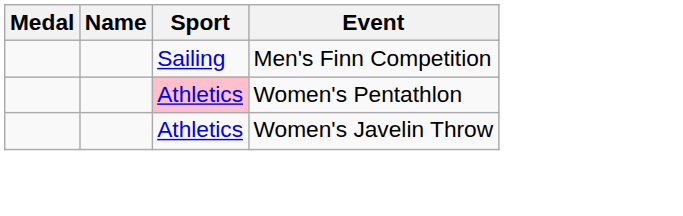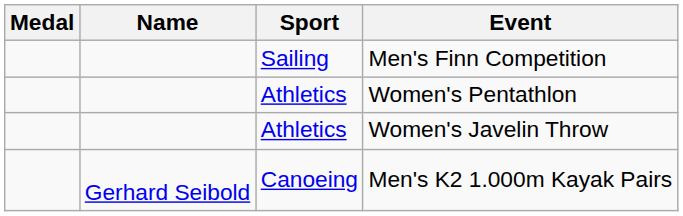Women's Pentathlon | Sport: pink background -> no background
+ row: Gerhard Seibold | Canoeing | Men's K2 1.000m Kayak Pairs
